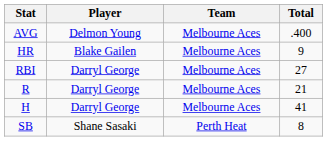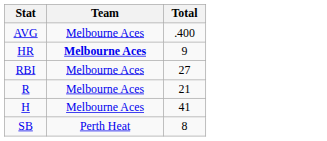- column: Player | Delmon Young | Blake Gailen | Darryl George | Darryl George | Darryl George | Shane Sasaki
HR | Team: normal -> bold
